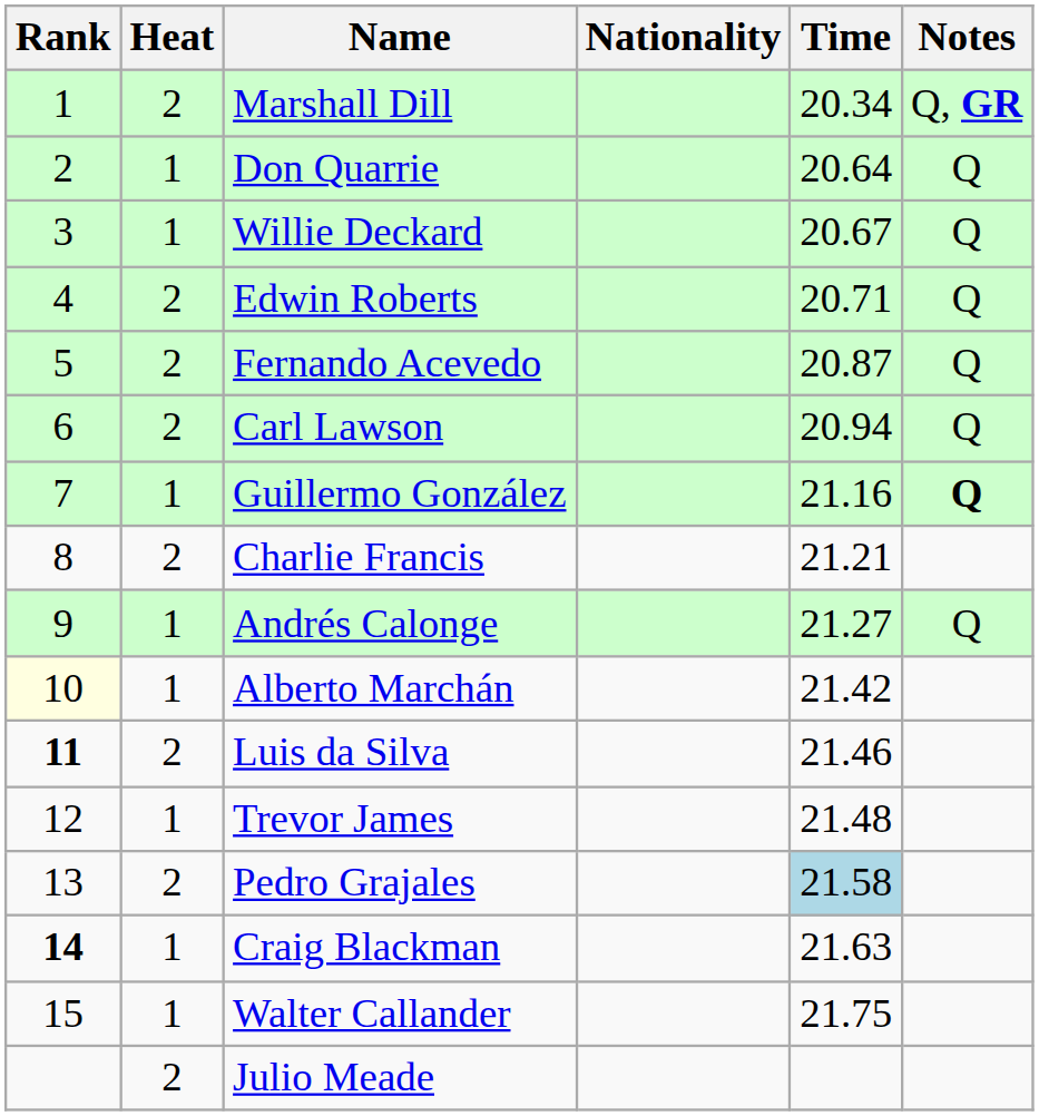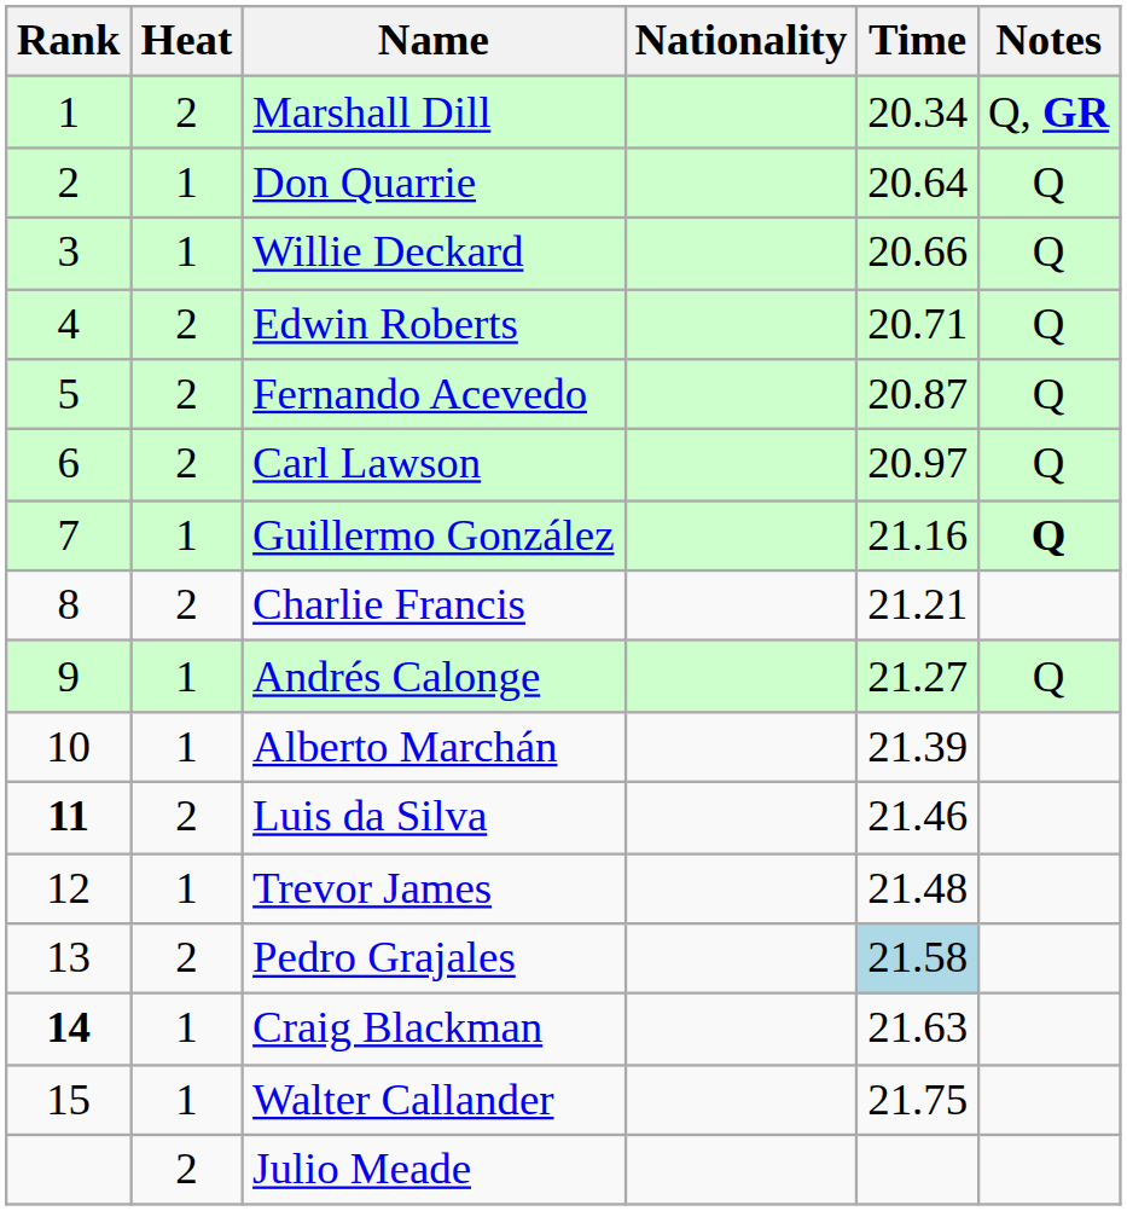Willie Deckard | Time: 20.67 -> 20.66
Carl Lawson | Time: 20.94 -> 20.97
Alberto Marchán | Rank: lightyellow background -> no background
Alberto Marchán | Time: 21.42 -> 21.39
